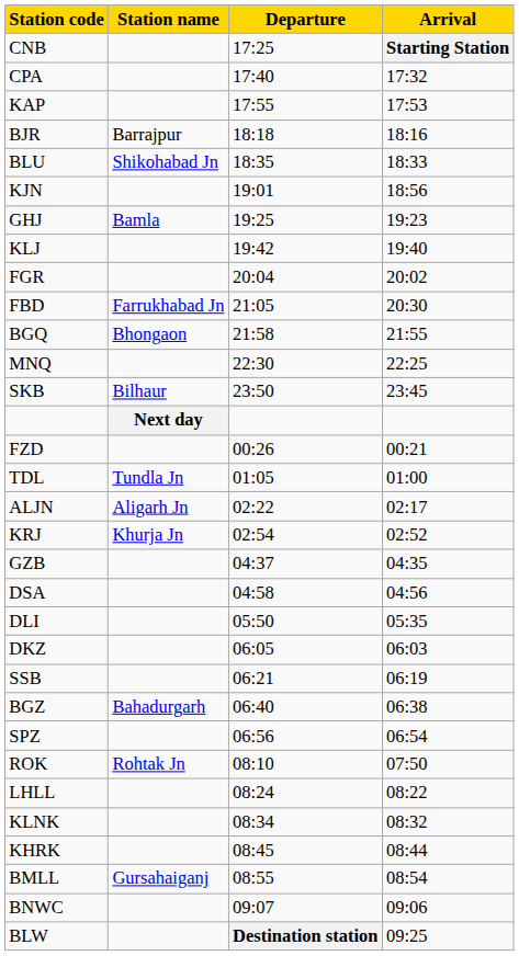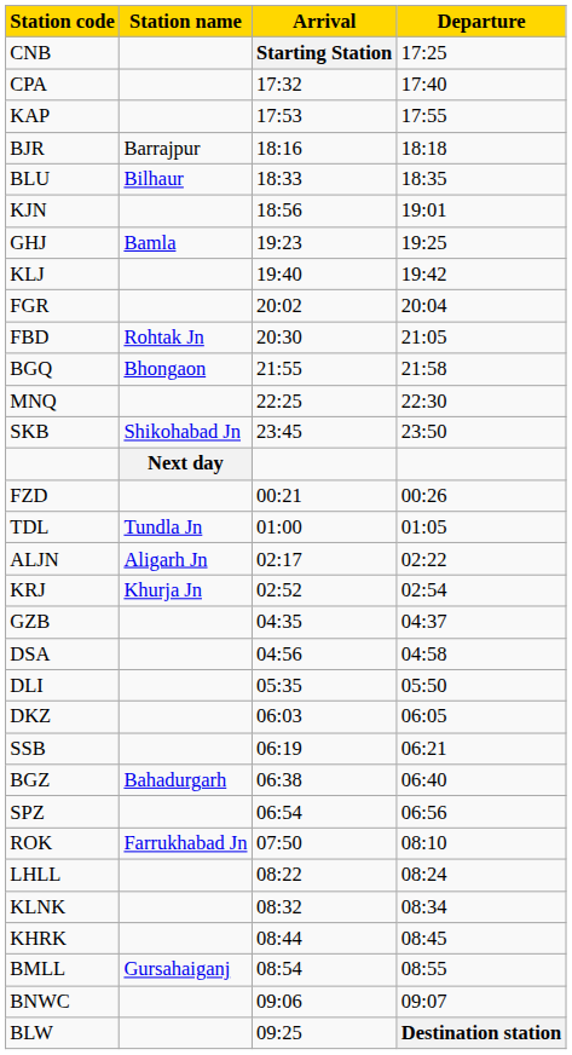columns swapped: Arrival <-> Departure
BLU | Station name: Shikohabad Jn -> Bilhaur
FBD | Station name: Farrukhabad Jn -> Rohtak Jn
SKB | Station name: Bilhaur -> Shikohabad Jn
ROK | Station name: Rohtak Jn -> Farrukhabad Jn
